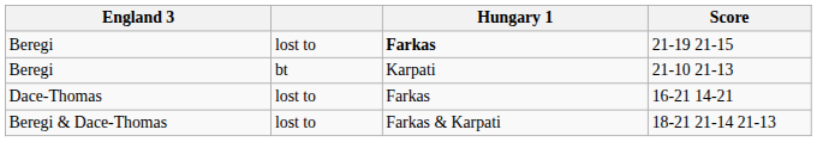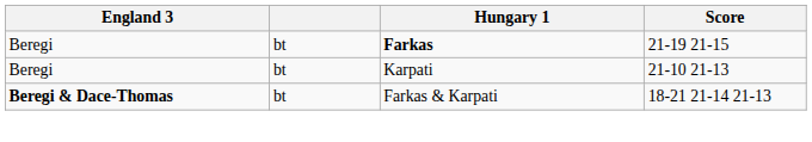21-19 21-15 | column 2: lost to -> bt
- row: Dace-Thomas | lost to | Farkas | 16-21 14-21
18-21 21-14 21-13 | England 3: normal -> bold
18-21 21-14 21-13 | column 2: lost to -> bt
